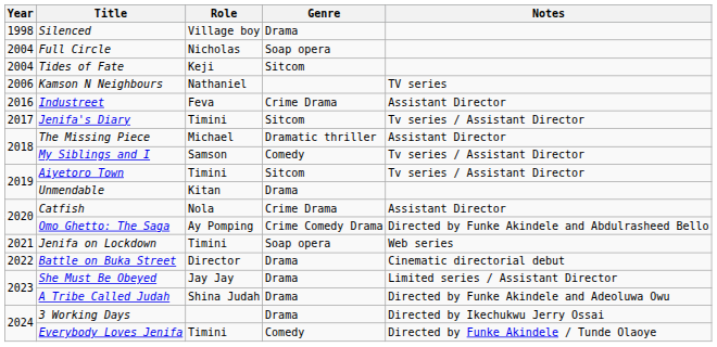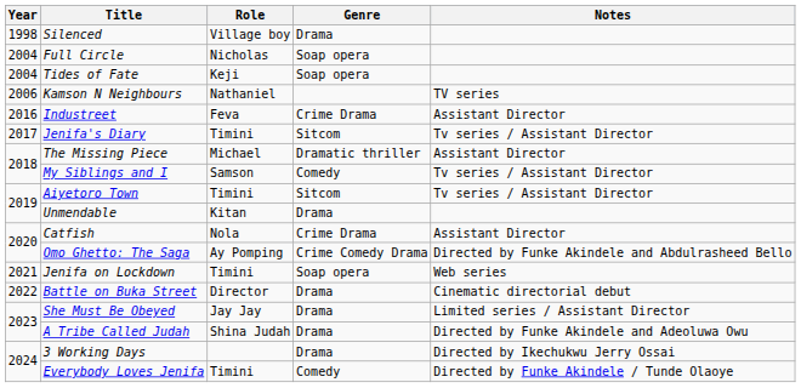Tides of Fate | Genre: Sitcom -> Soap opera
